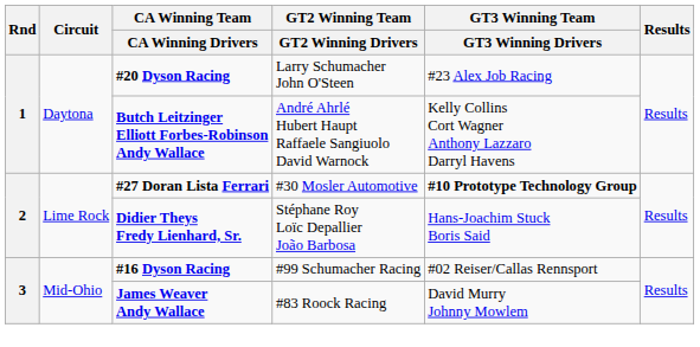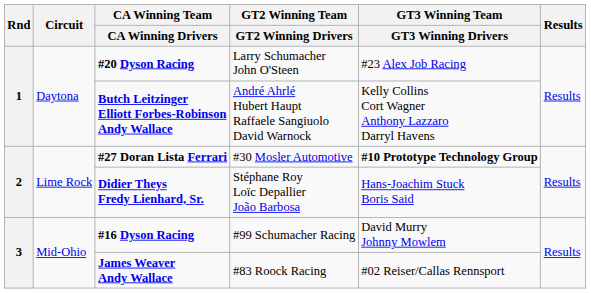#16 Dyson Racing | GT3 Winning Team / GT3 Winning Drivers: #02 Reiser/Callas Rennsport -> David Murry Johnny Mowlem
James Weaver Andy Wallace | GT3 Winning Team / GT3 Winning Drivers: David Murry Johnny Mowlem -> #02 Reiser/Callas Rennsport
